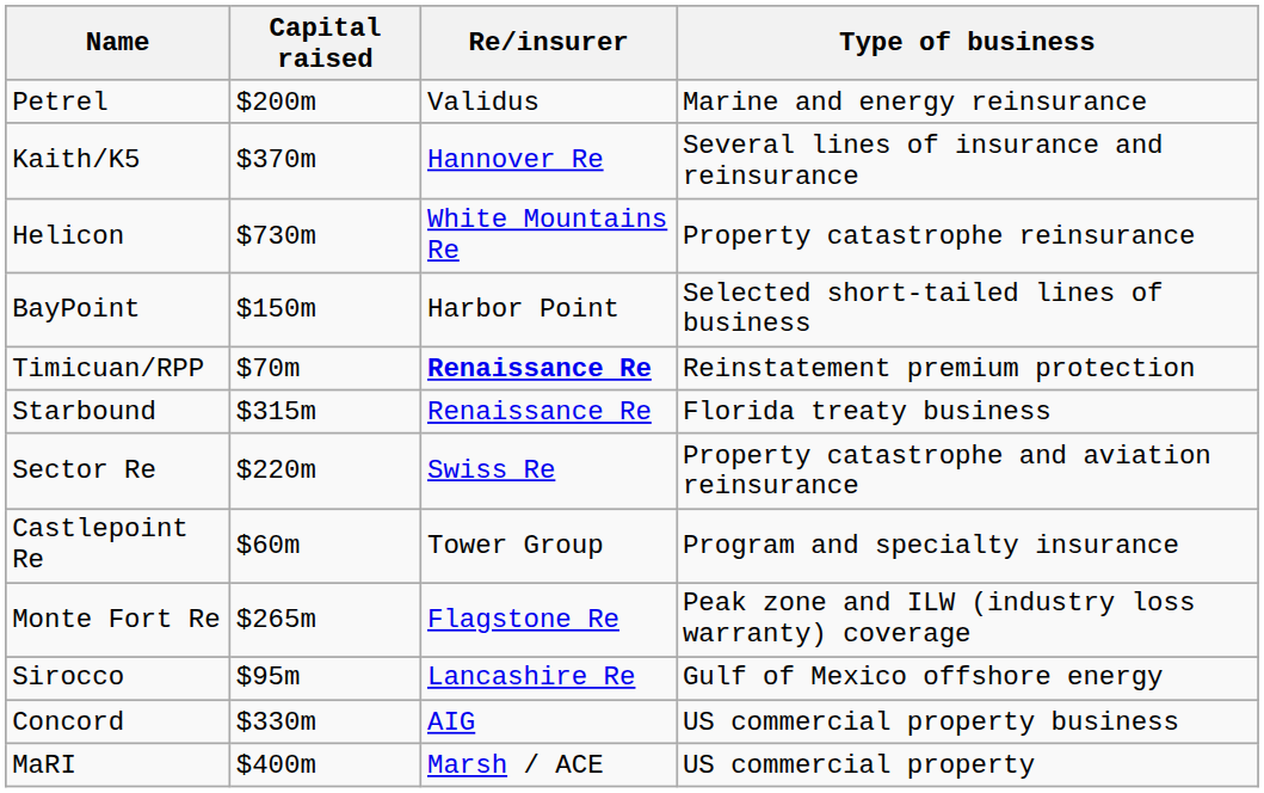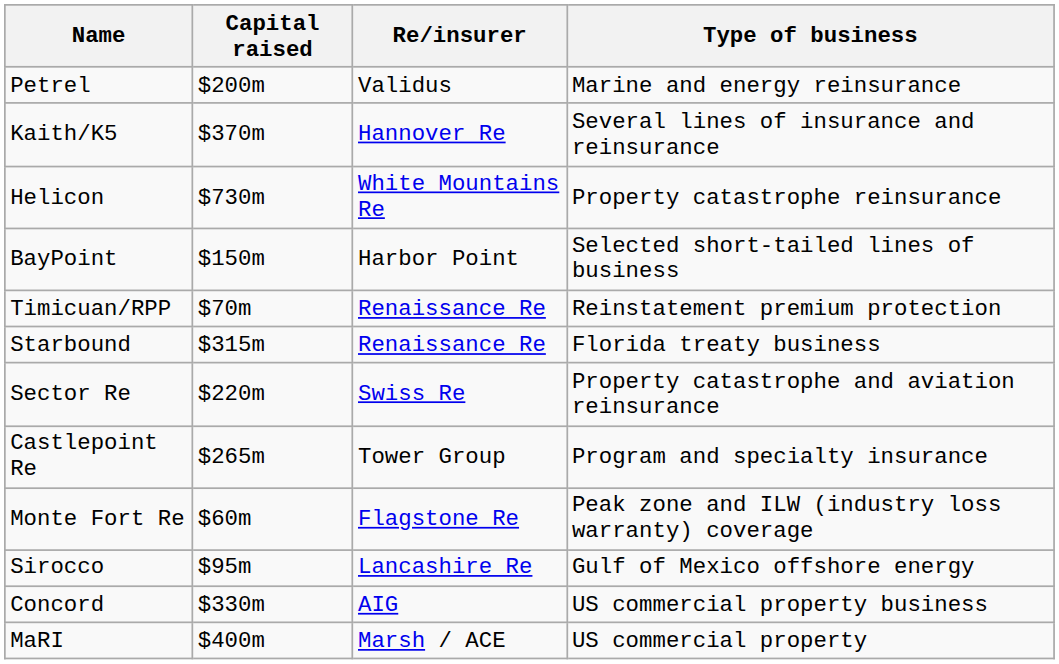Timicuan/RPP | Re/insurer: bold -> normal
Castlepoint Re | Capital raised: $60m -> $265m
Monte Fort Re | Capital raised: $265m -> $60m
